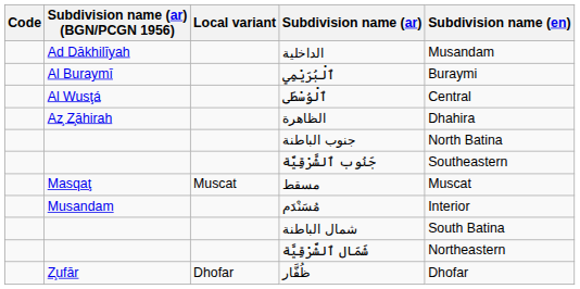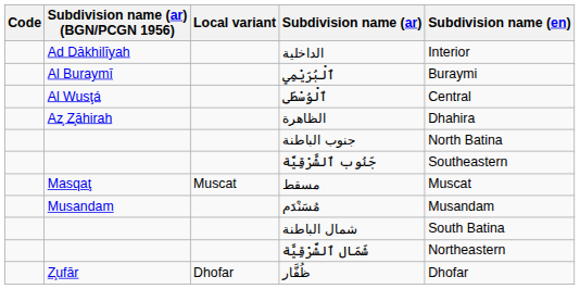الداخلية | Subdivision name (en): Musandam -> Interior
مُسَنْدَم | Subdivision name (en): Interior -> Musandam
